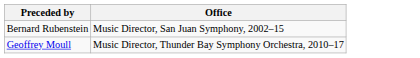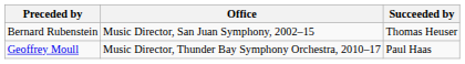+ column: Succeeded by | Thomas Heuser | Paul Haas
